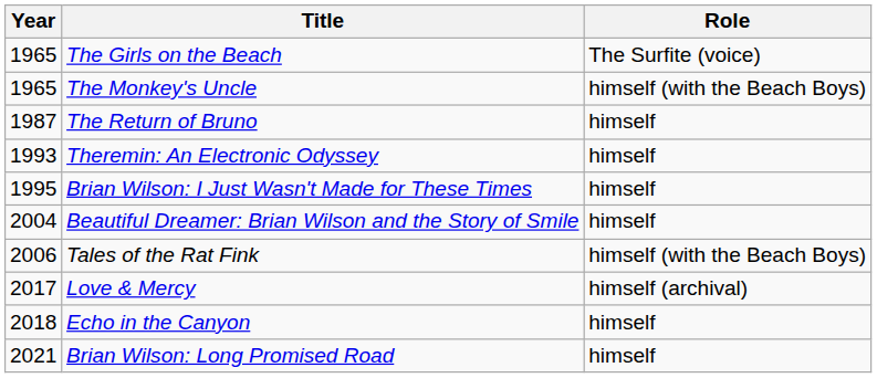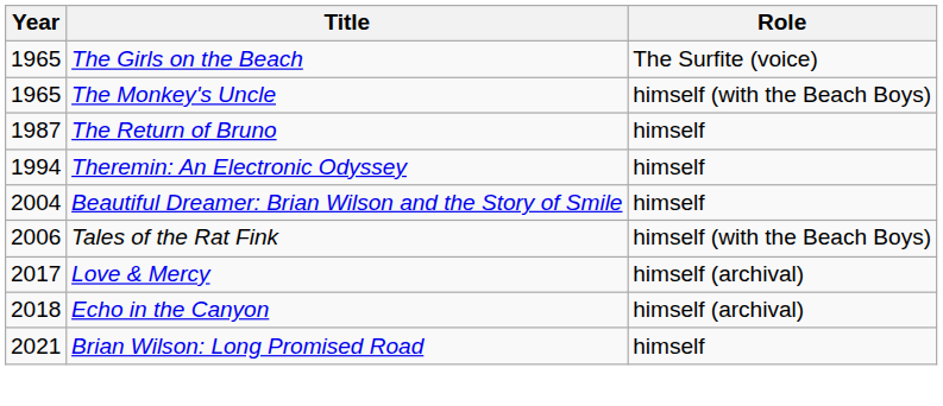Theremin: An Electronic Odyssey | Year: 1993 -> 1994
- row: 1995 | Brian Wilson: I Just Wasn't Made for These Times | himself
Echo in the Canyon | Role: himself -> himself (archival)
